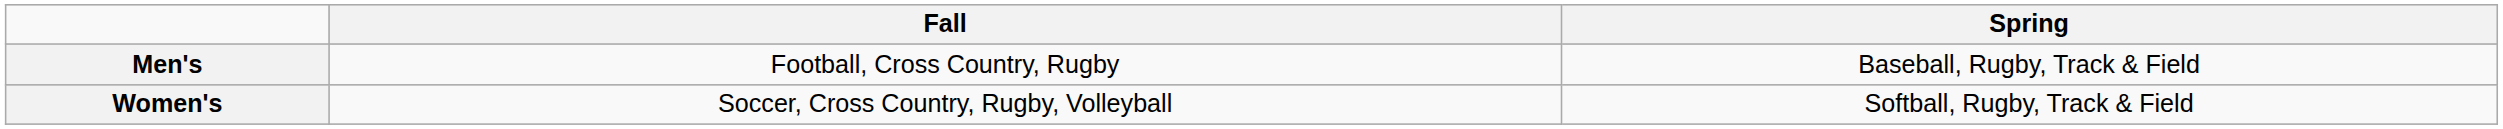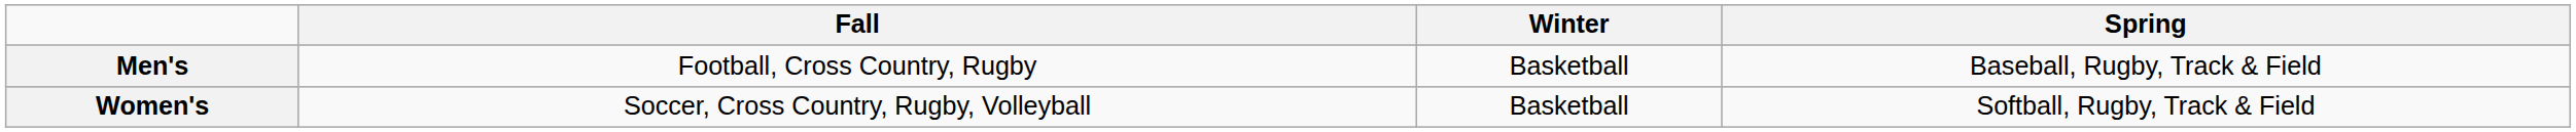+ column: Winter | Basketball | Basketball
